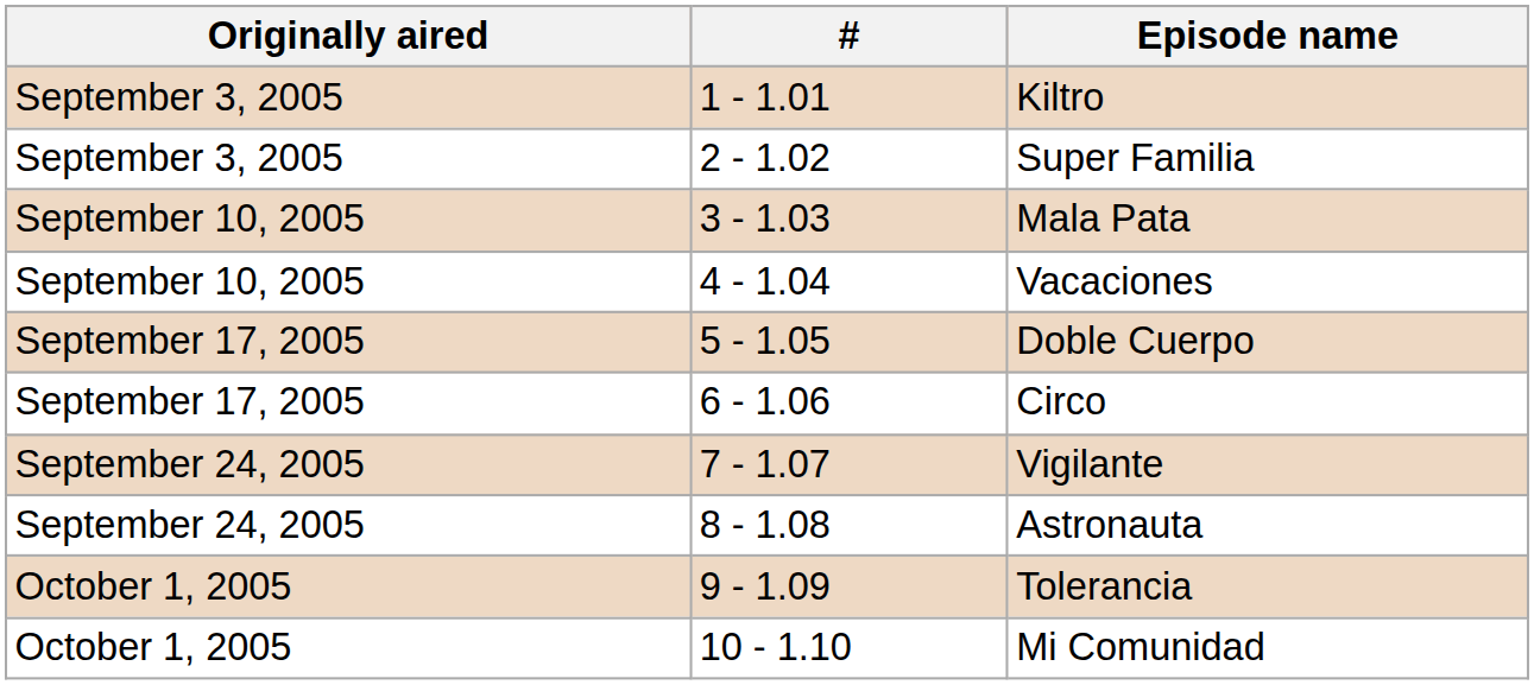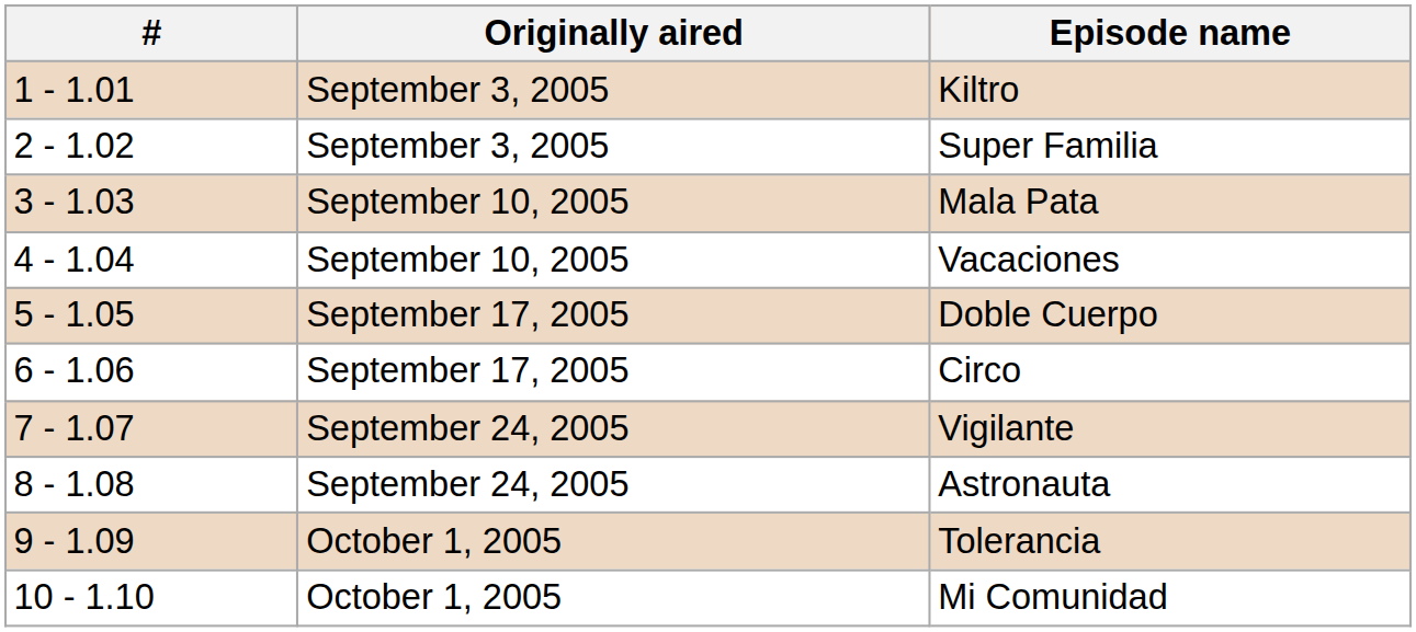columns swapped: # <-> Originally aired
